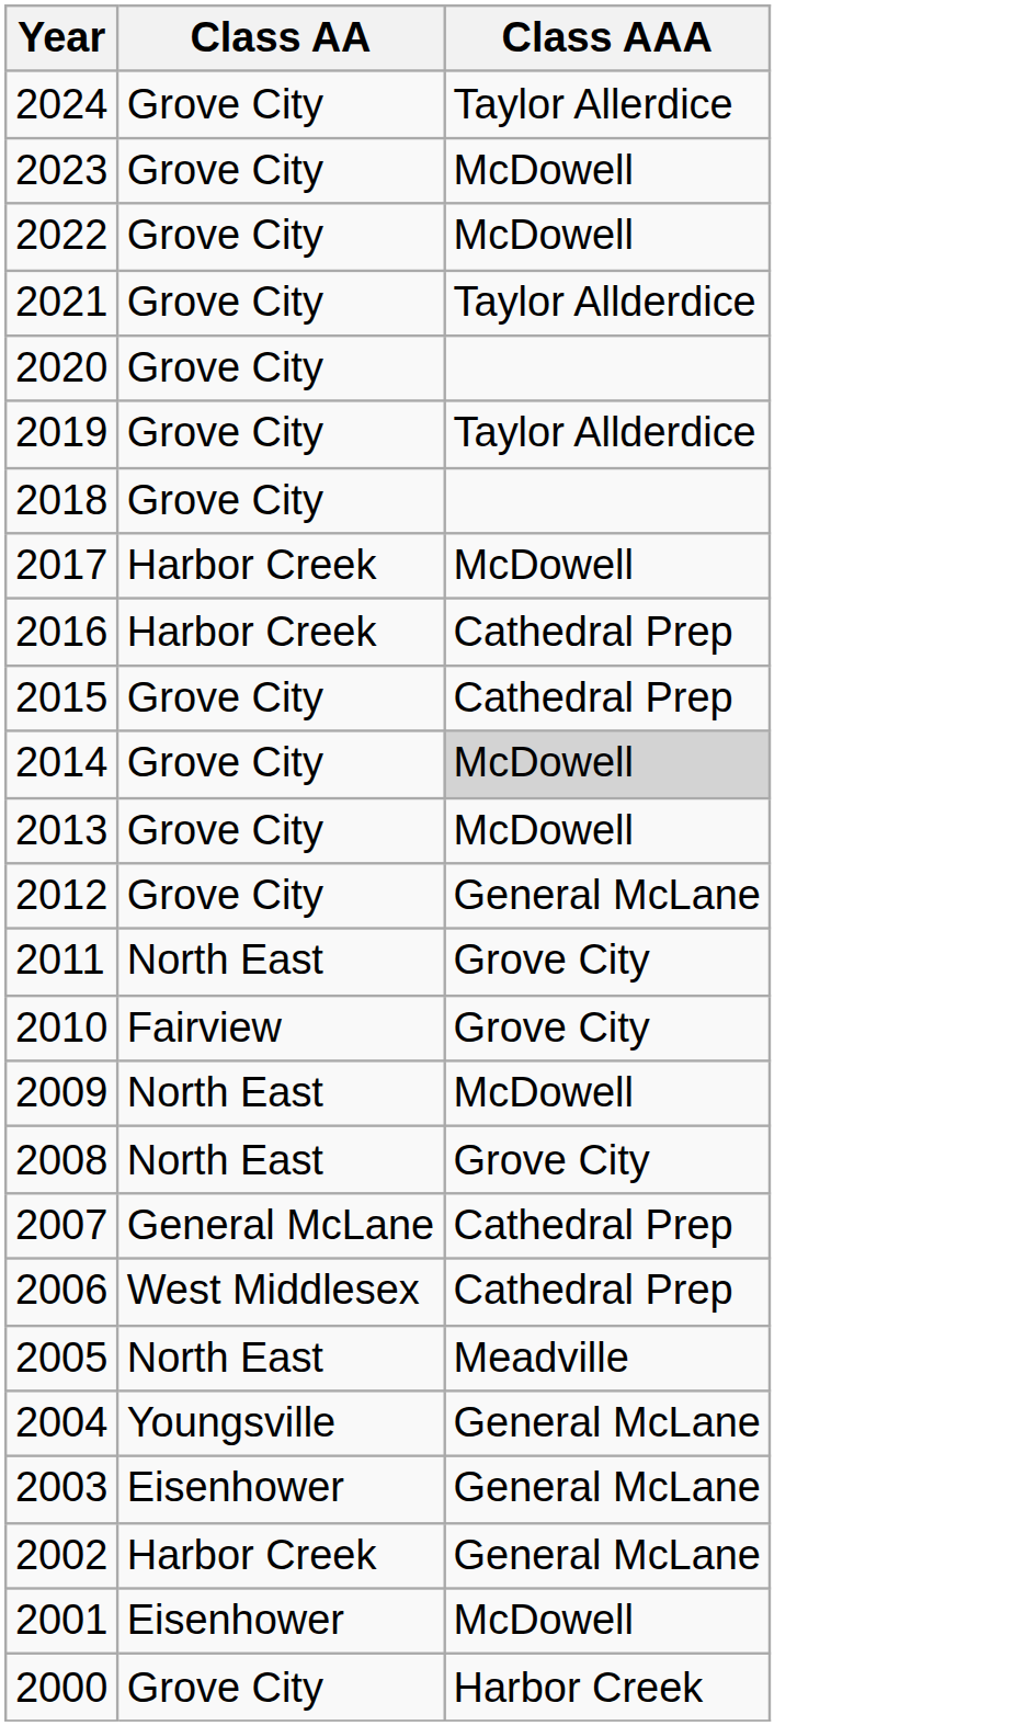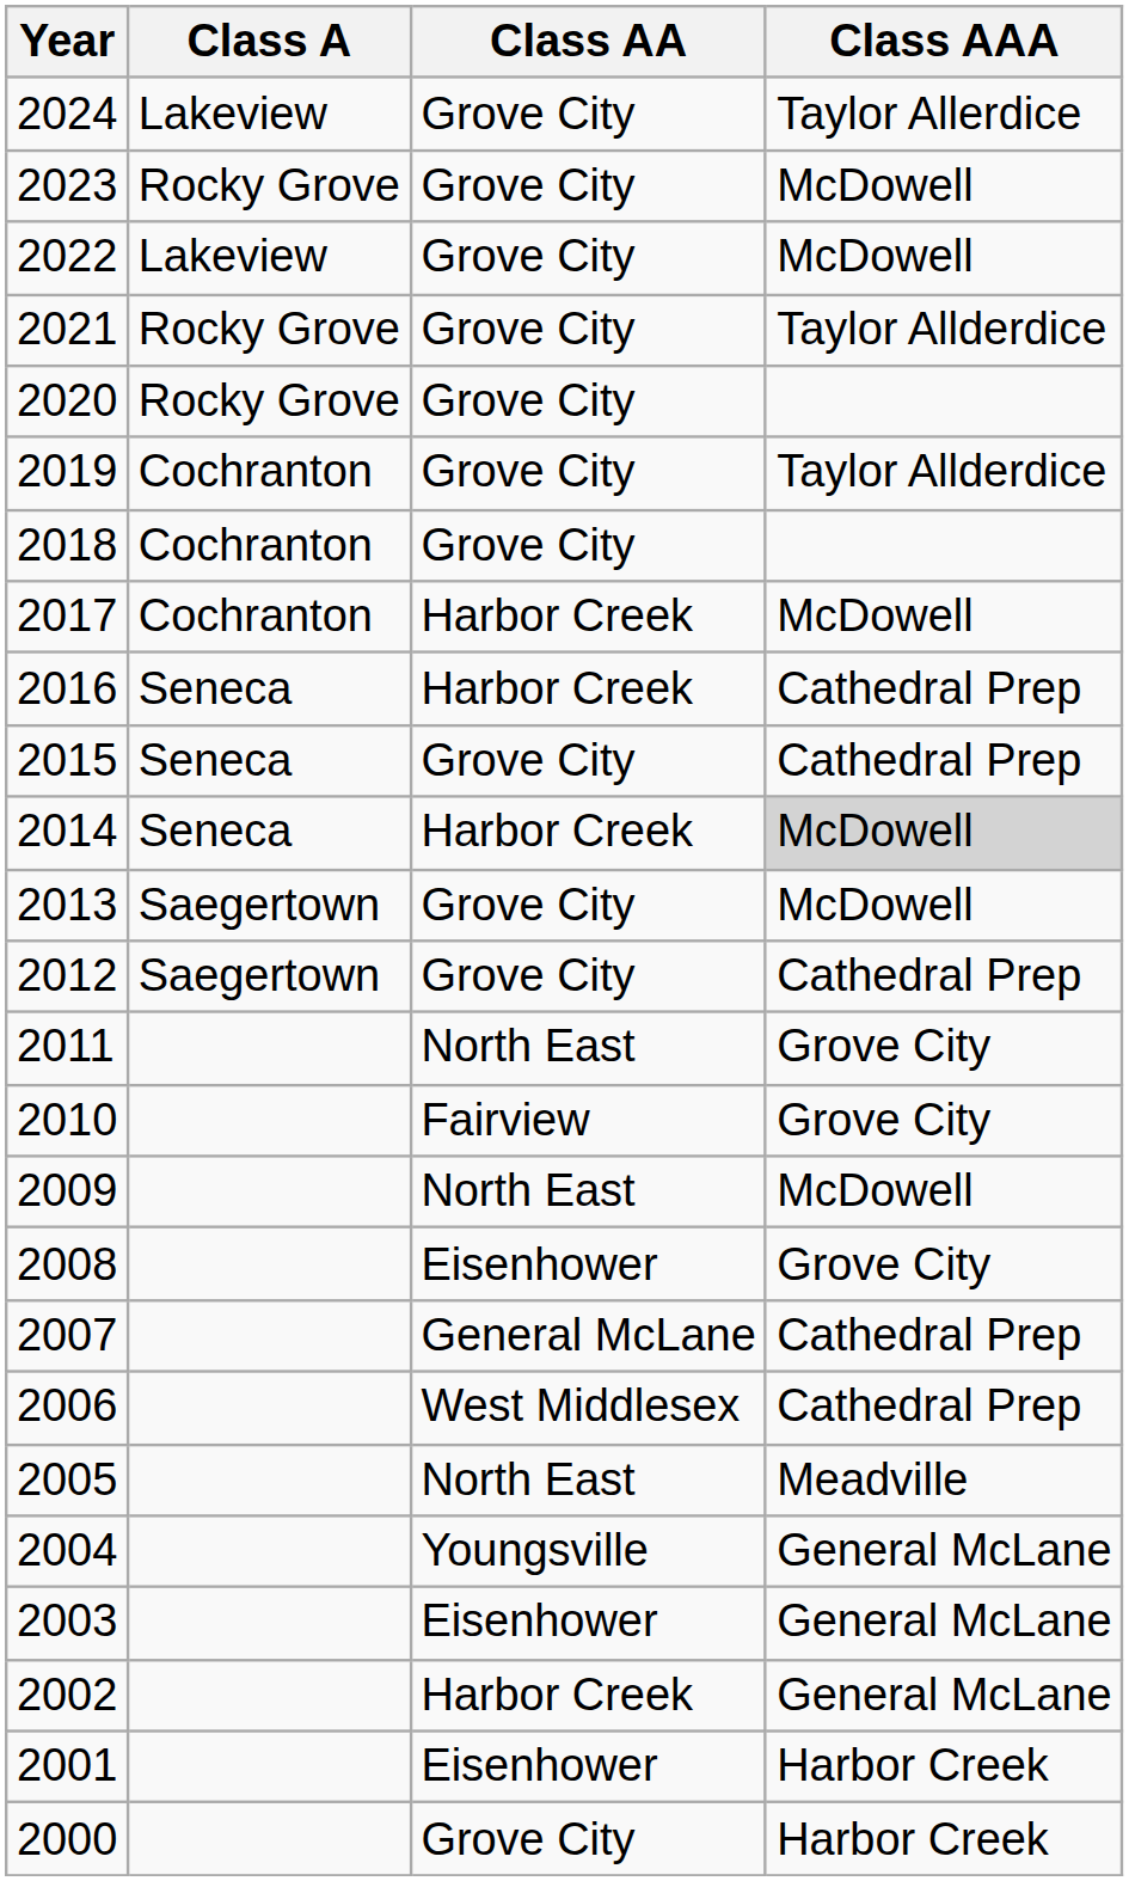+ column: Class A | Lakeview | Rocky Grove | Lakeview | Rocky Grove | Rocky Grove | Cochranton | Cochranton | Cochranton | Seneca | Seneca | Seneca | Saegertown | Saegertown
2014 | Class AA: Grove City -> Harbor Creek
2012 | Class AAA: General McLane -> Cathedral Prep
2008 | Class AA: North East -> Eisenhower
2001 | Class AAA: McDowell -> Harbor Creek
